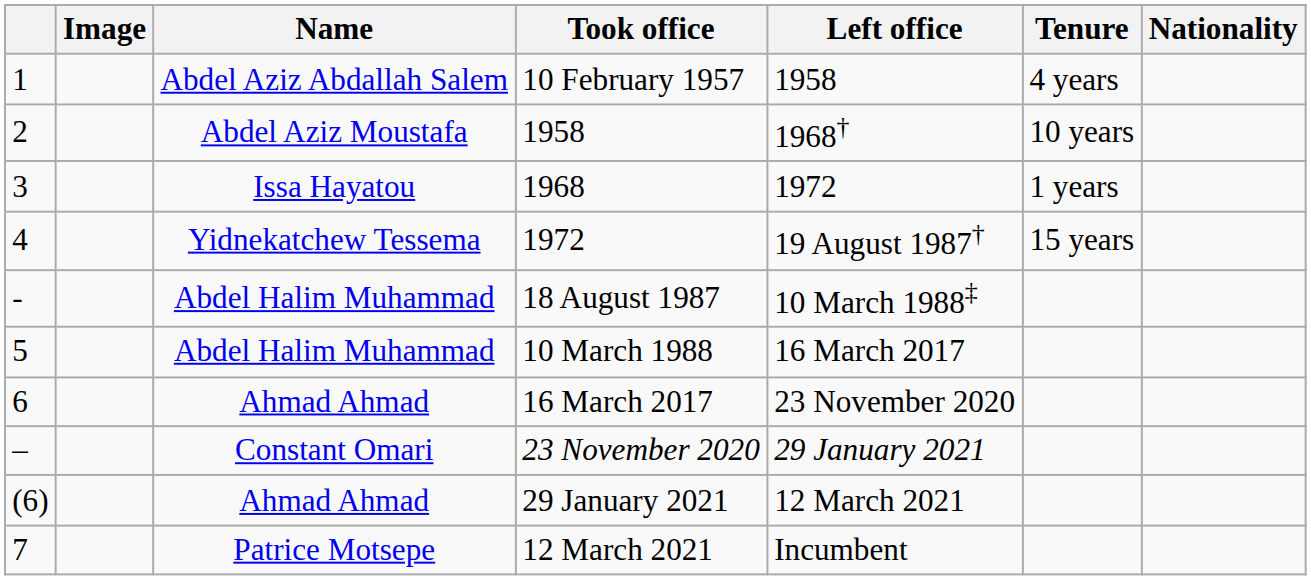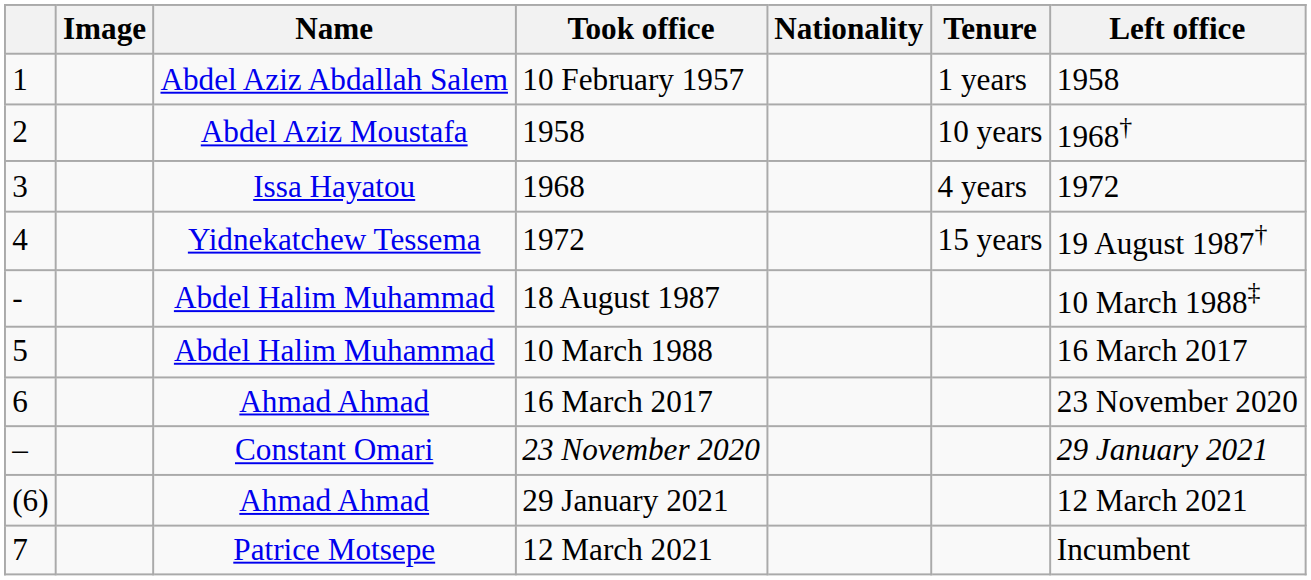columns swapped: Left office <-> Nationality
10 February 1957 | Tenure: 4 years -> 1 years
1968 | Tenure: 1 years -> 4 years
